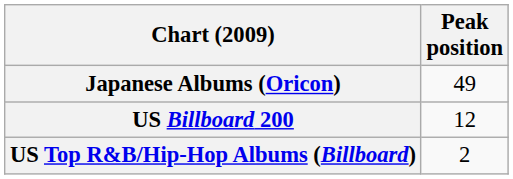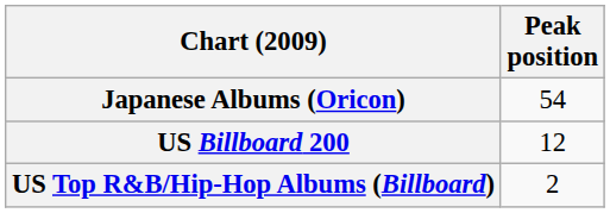Japanese Albums (Oricon) | Peak position: 49 -> 54
